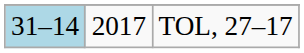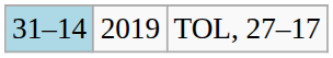TOL, 27–17 | column 2: 2017 -> 2019
